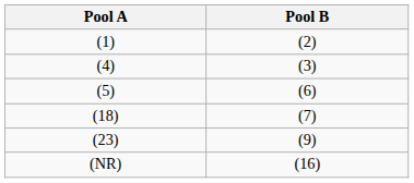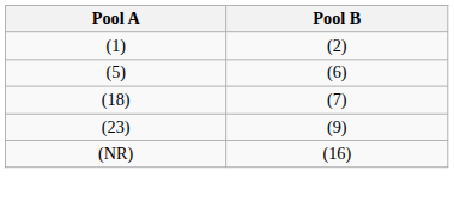- row: (4) | (3)
